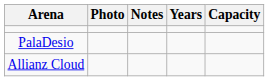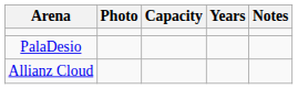columns swapped: Capacity <-> Notes
